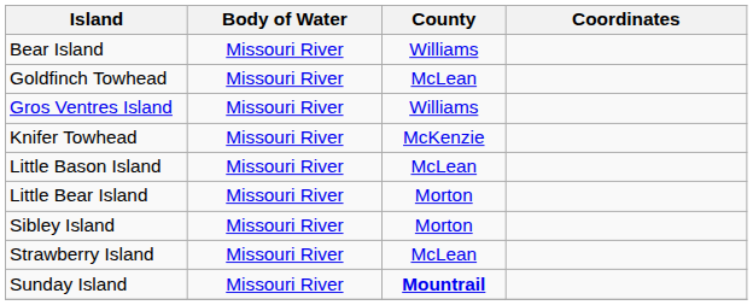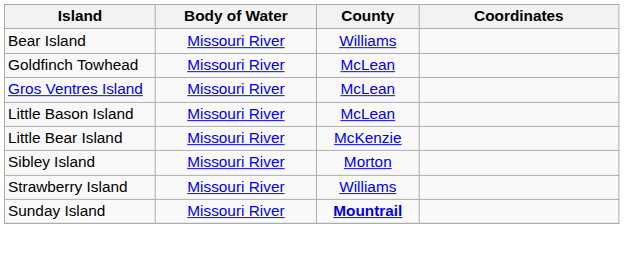Gros Ventres Island | County: Williams -> McLean
- row: Knifer Towhead | Missouri River | McKenzie
Little Bear Island | County: Morton -> McKenzie
Strawberry Island | County: McLean -> Williams
